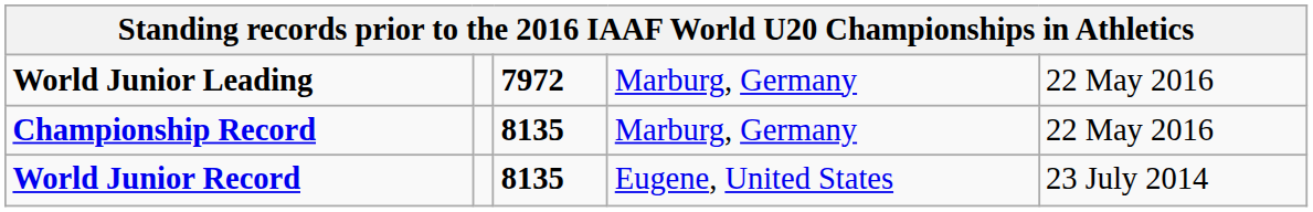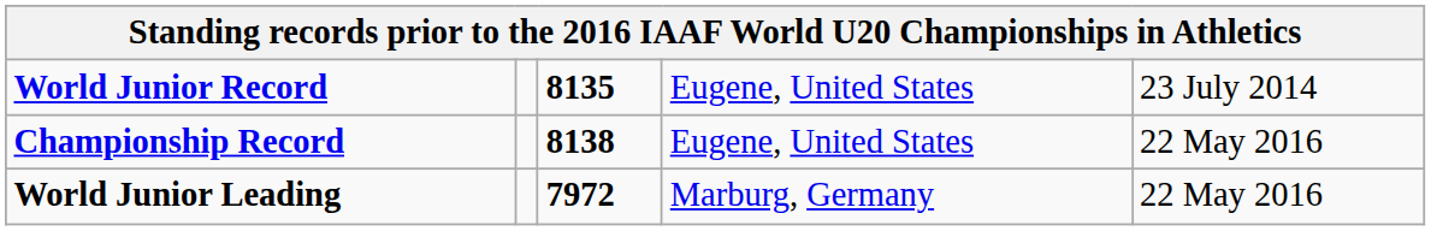rows swapped: World Junior Record <-> World Junior Leading
Championship Record | column 3: 8135 -> 8138
Championship Record | column 4: Marburg, Germany -> Eugene, United States
